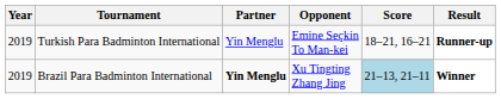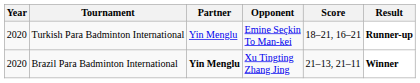Turkish Para Badminton International | Year: 2019 -> 2020
Brazil Para Badminton International | Year: 2019 -> 2020
Brazil Para Badminton International | Score: lightblue background -> no background
